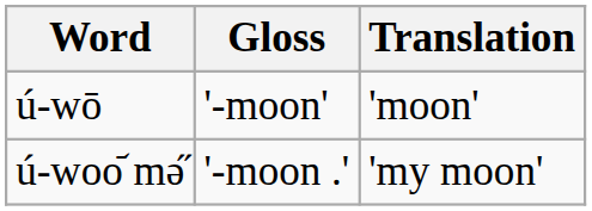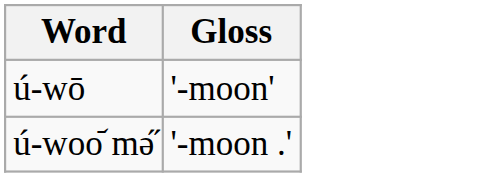- column: Translation | 'moon' | 'my moon'
